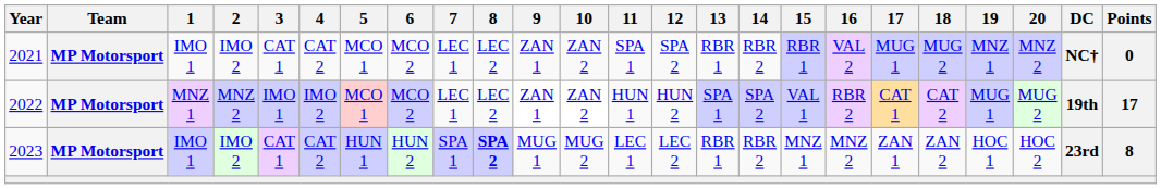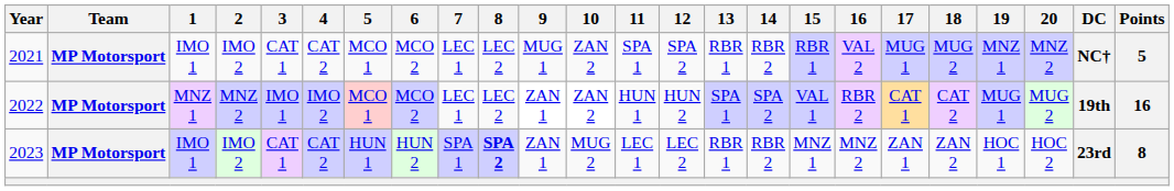2021 | 9: ZAN 1 -> MUG 1
2021 | Points: 0 -> 5
2022 | Points: 17 -> 16
2023 | 9: MUG 1 -> ZAN 1
